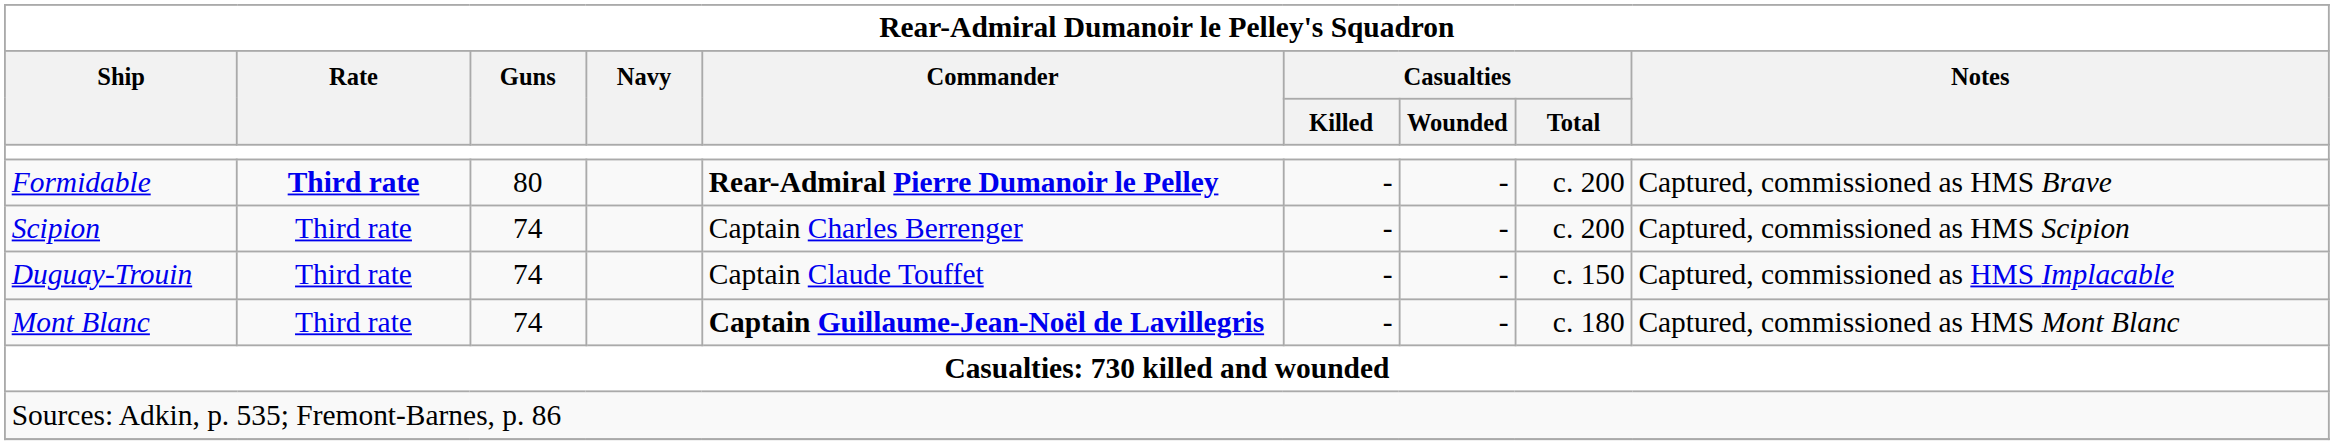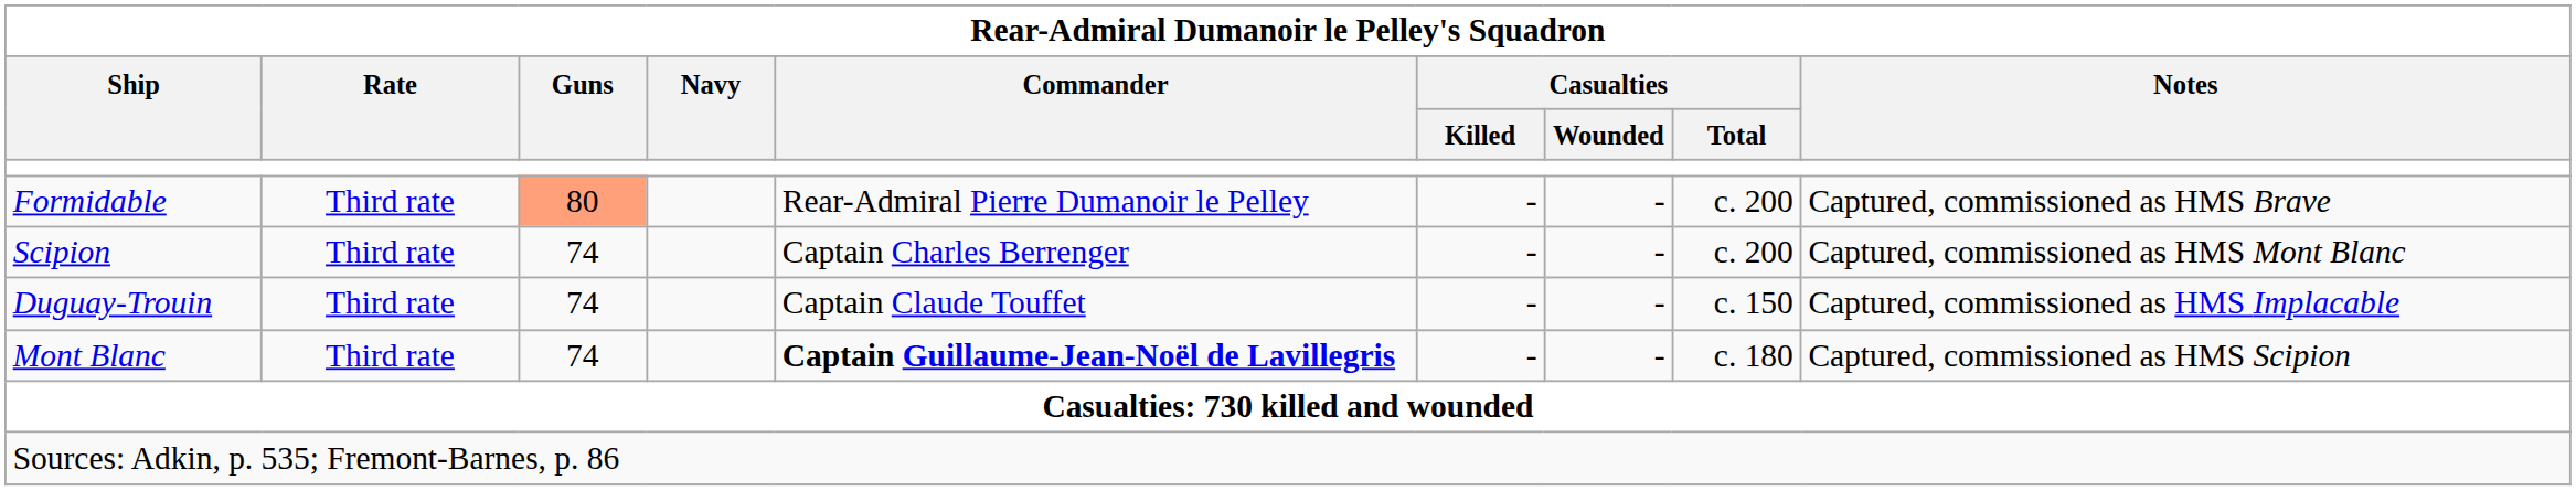Formidable | Rate: bold -> normal
Formidable | Guns: no background -> lightsalmon background
Formidable | Commander: bold -> normal
Scipion | Notes: Captured, commissioned as HMS Scipion -> Captured, commissioned as HMS Mont Blanc
Mont Blanc | Notes: Captured, commissioned as HMS Mont Blanc -> Captured, commissioned as HMS Scipion
